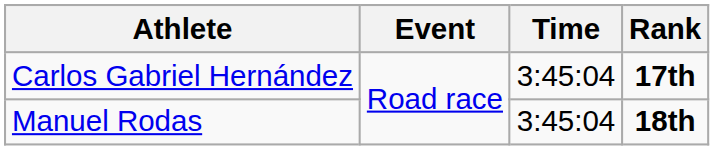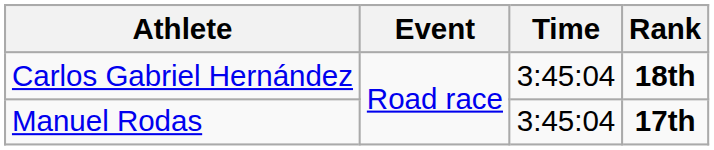Carlos Gabriel Hernández | Rank: 17th -> 18th
Manuel Rodas | Rank: 18th -> 17th
